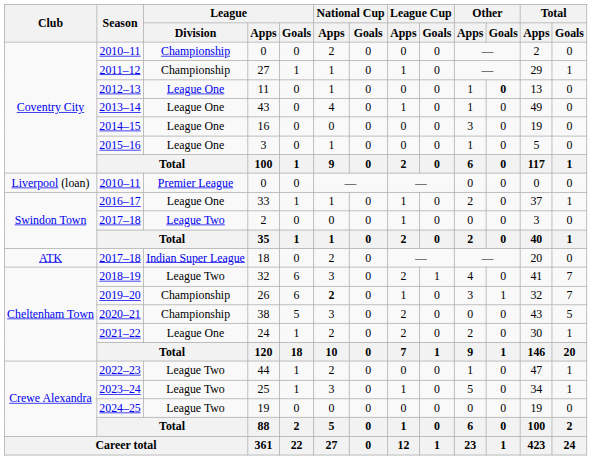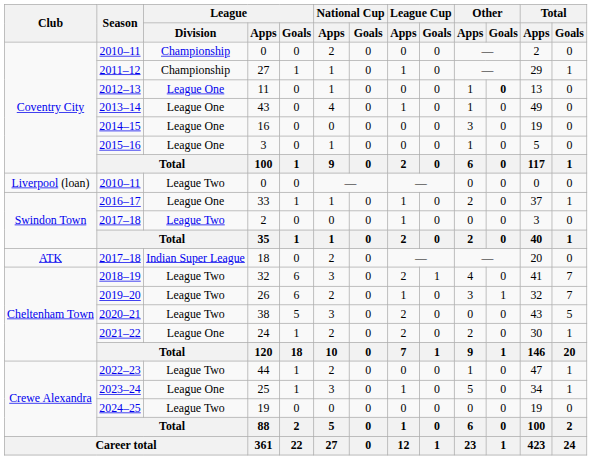Liverpool (loan) / 0 | League / Division: Premier League -> League Two
26 | League / Division: Championship -> League Two
26 | National Cup / Apps: bold -> normal
38 | League / Division: Championship -> League Two
25 | League / Division: League Two -> League One
